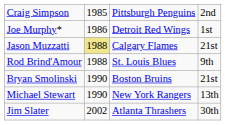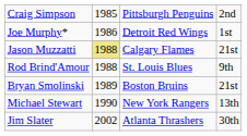Bryan Smolinski | column 2: 1990 -> 1989
